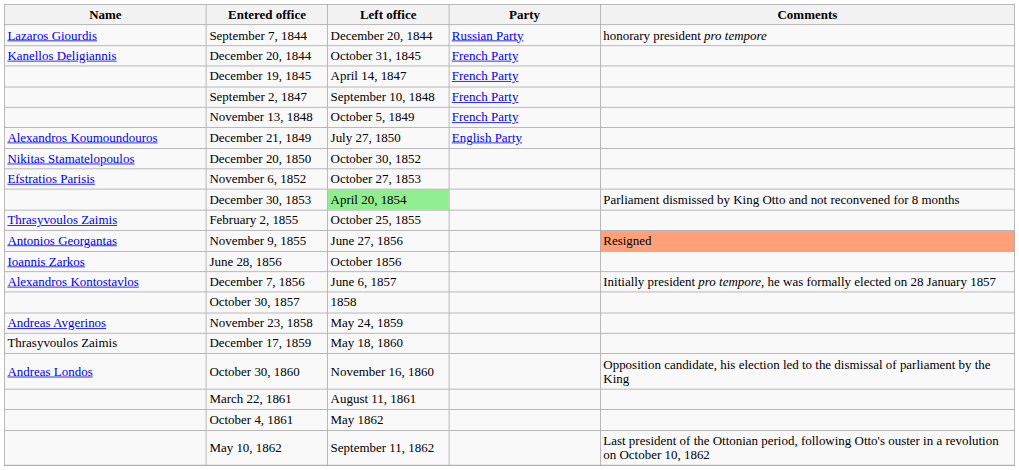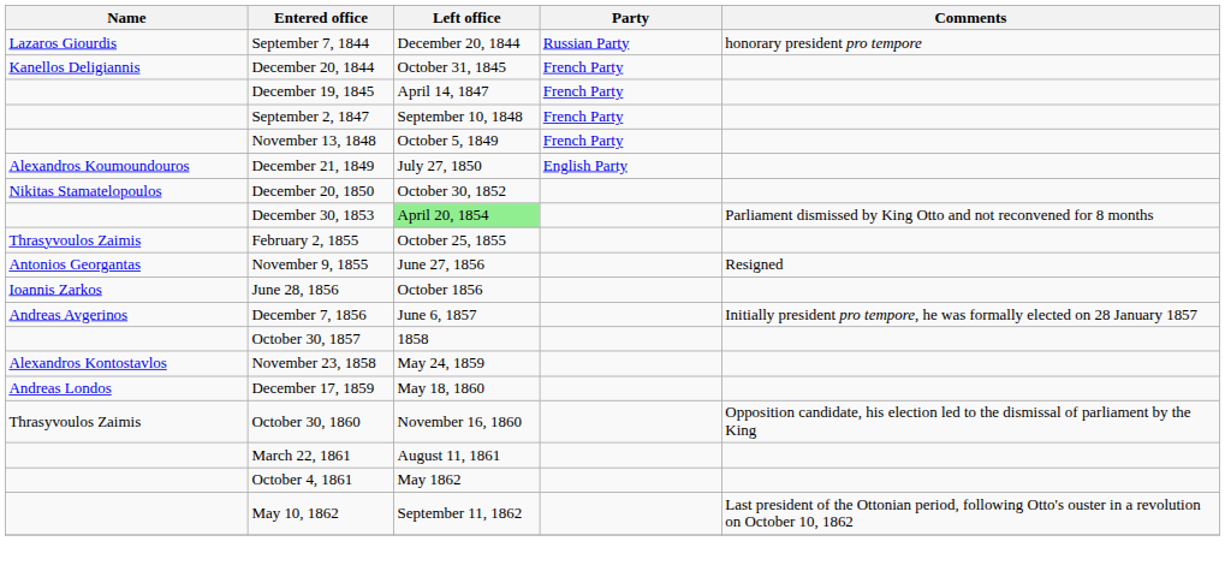- row: Efstratios Parisis | November 6, 1852 | October 27, 1853
November 9, 1855 | Comments: lightsalmon background -> no background
December 7, 1856 | Name: Alexandros Kontostavlos -> Andreas Avgerinos
November 23, 1858 | Name: Andreas Avgerinos -> Alexandros Kontostavlos
December 17, 1859 | Name: Thrasyvoulos Zaimis -> Andreas Londos
October 30, 1860 | Name: Andreas Londos -> Thrasyvoulos Zaimis
